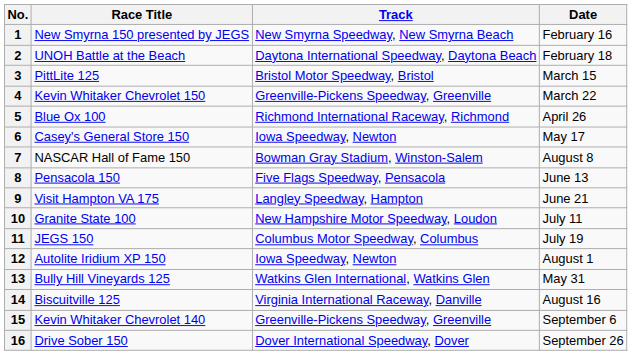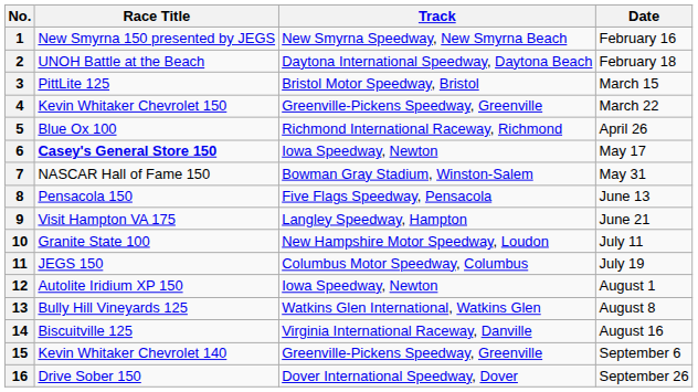6 | Race Title: normal -> bold
7 | Date: August 8 -> May 31
13 | Date: May 31 -> August 8
